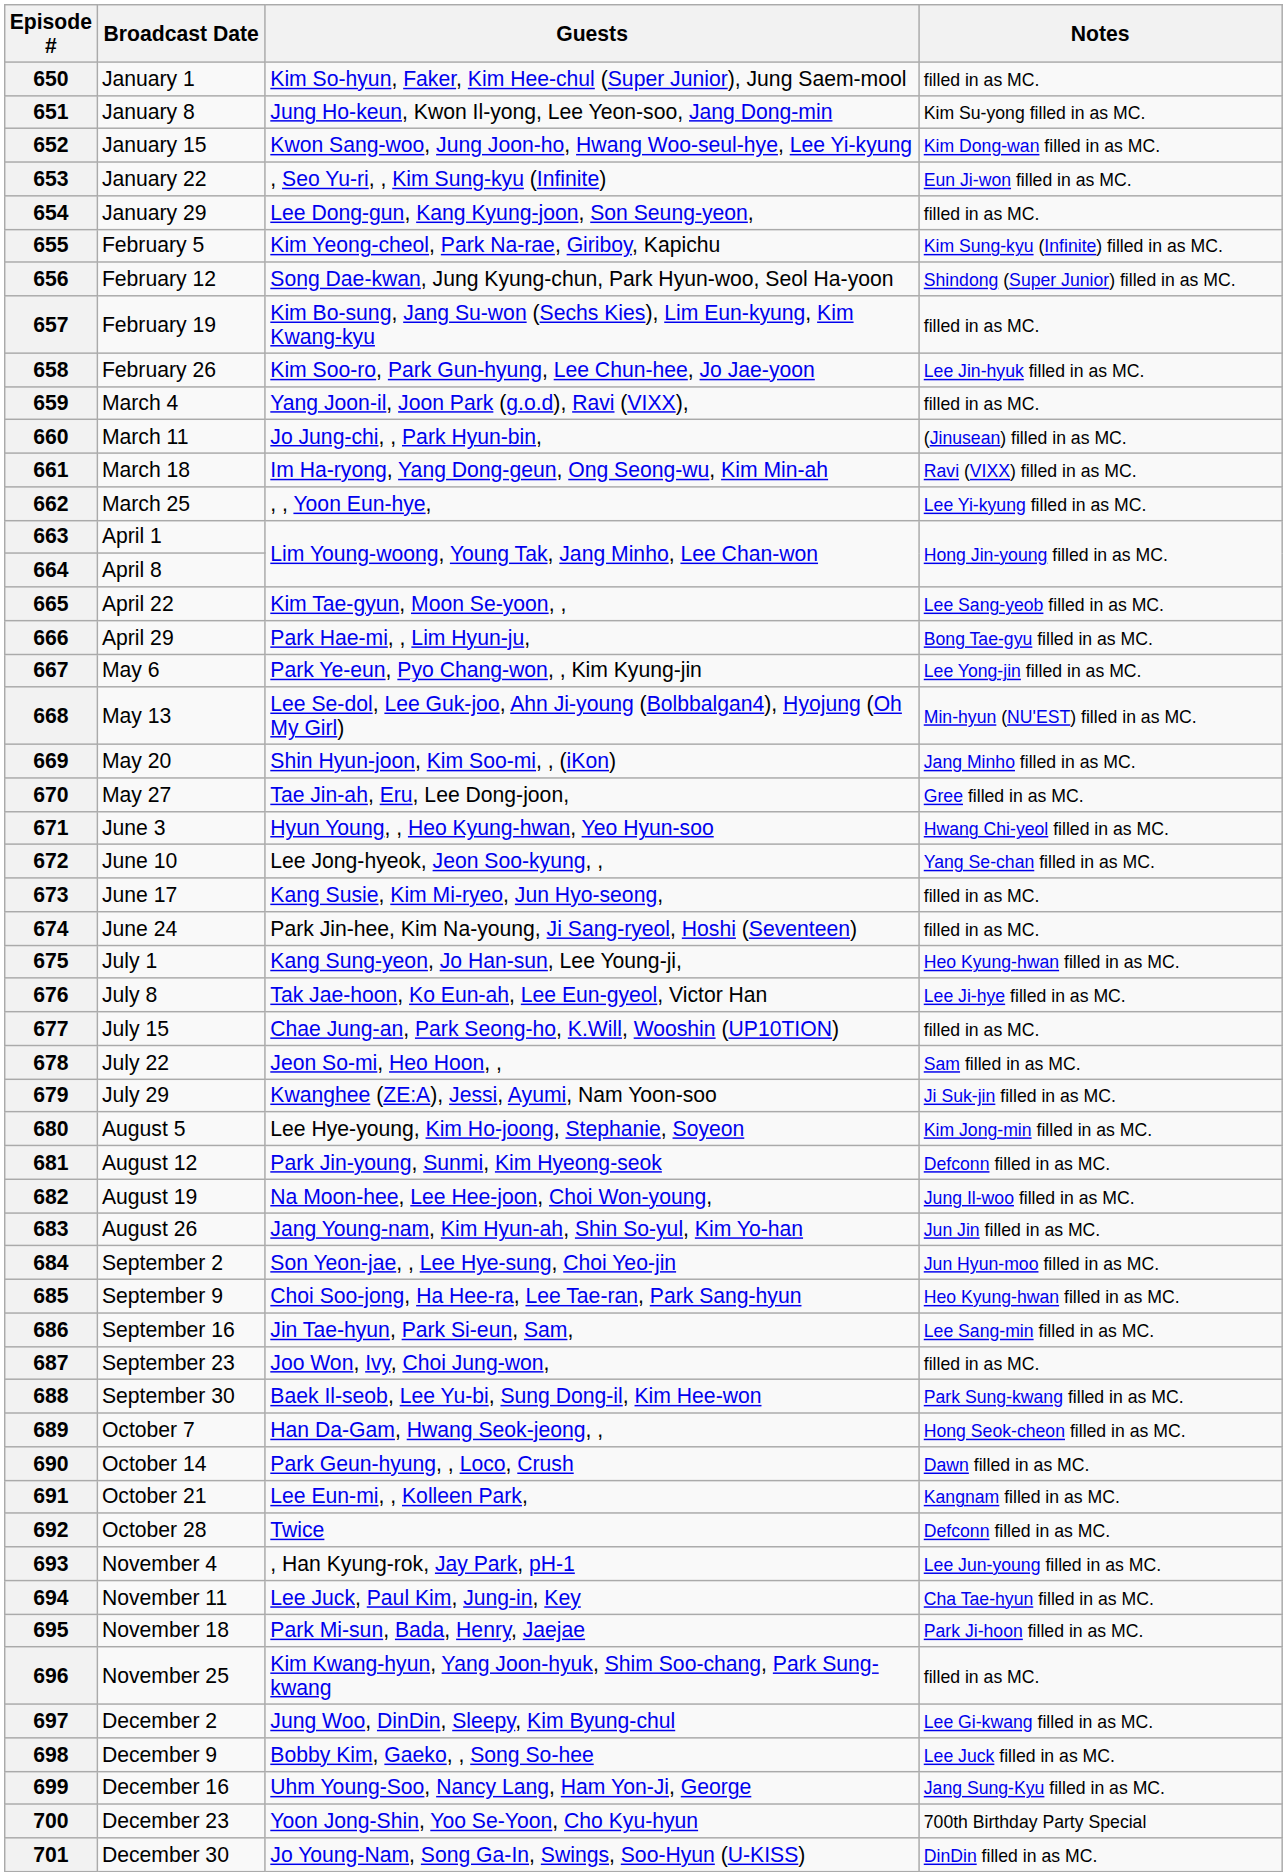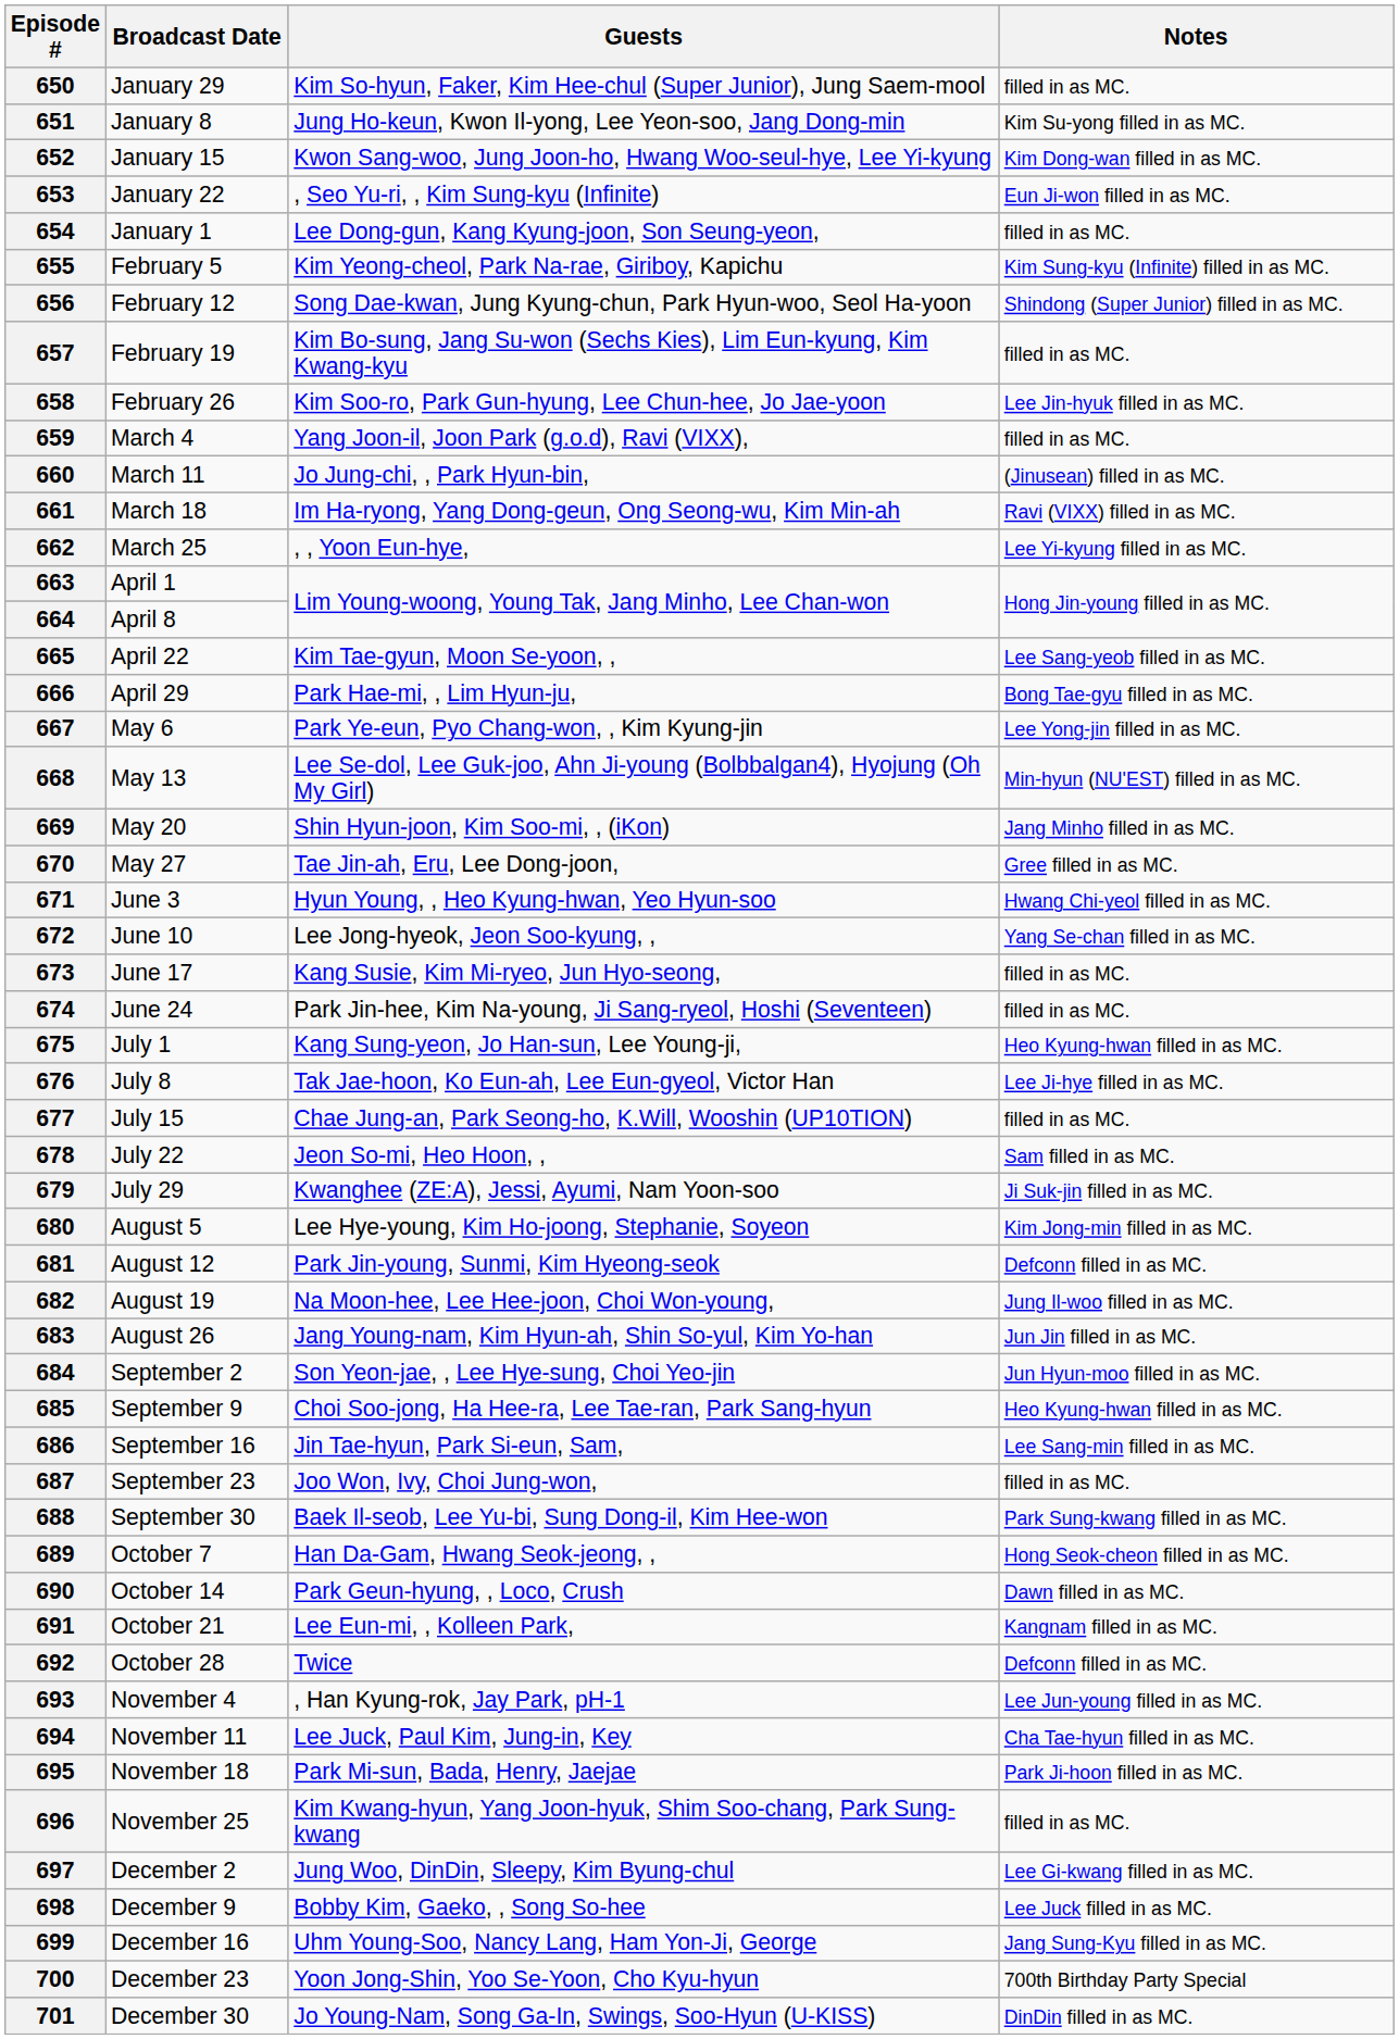650 | Broadcast Date: January 1 -> January 29
654 | Broadcast Date: January 29 -> January 1
